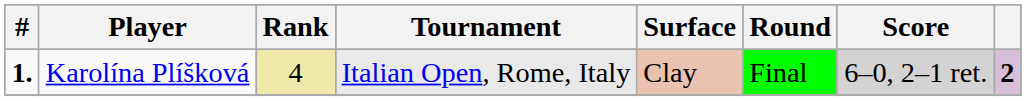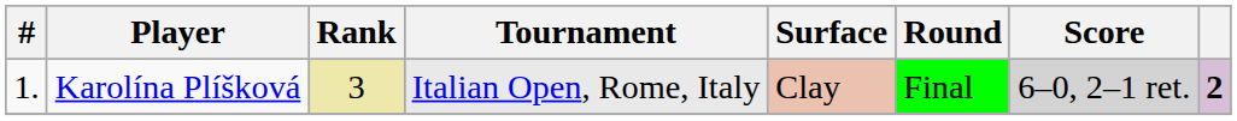Karolína Plíšková | #: bold -> normal
Karolína Plíšková | Rank: 4 -> 3
